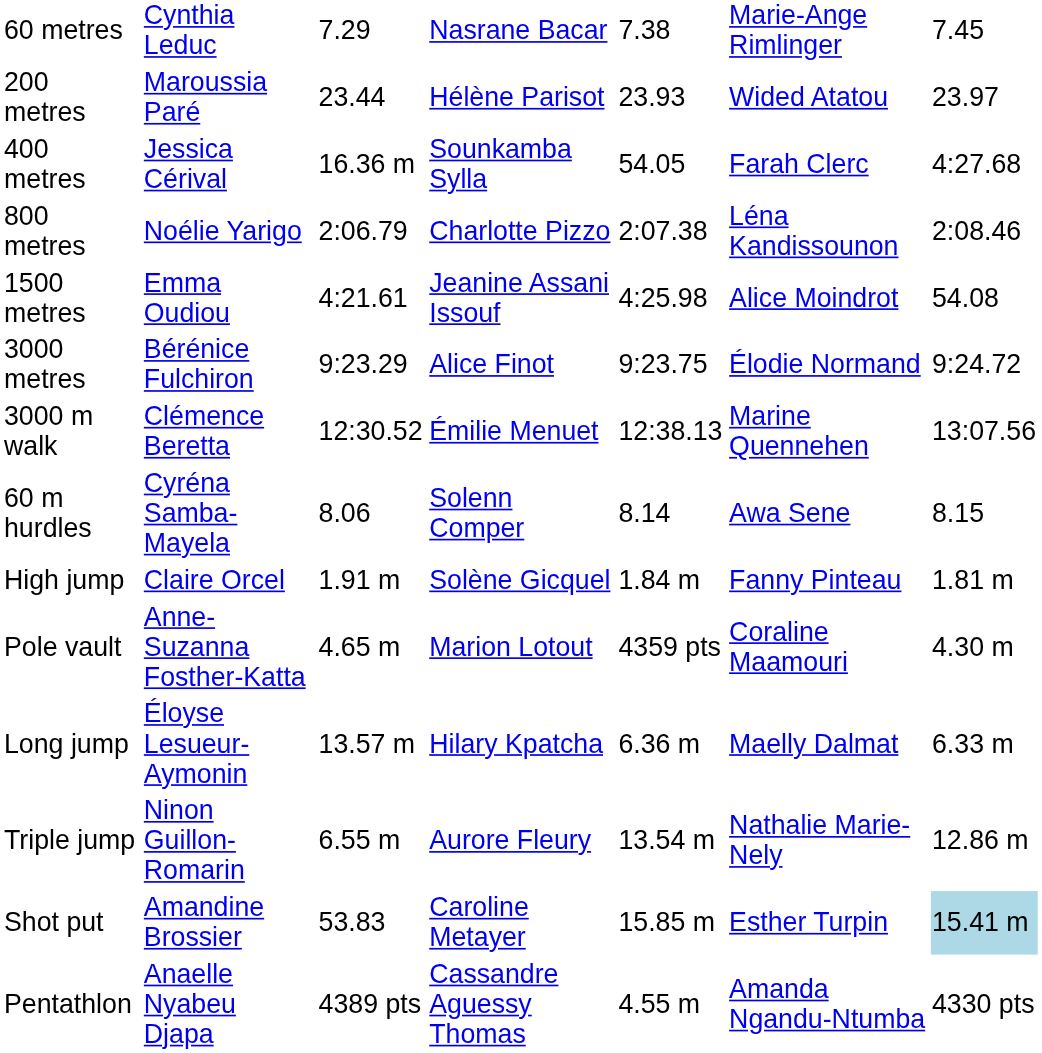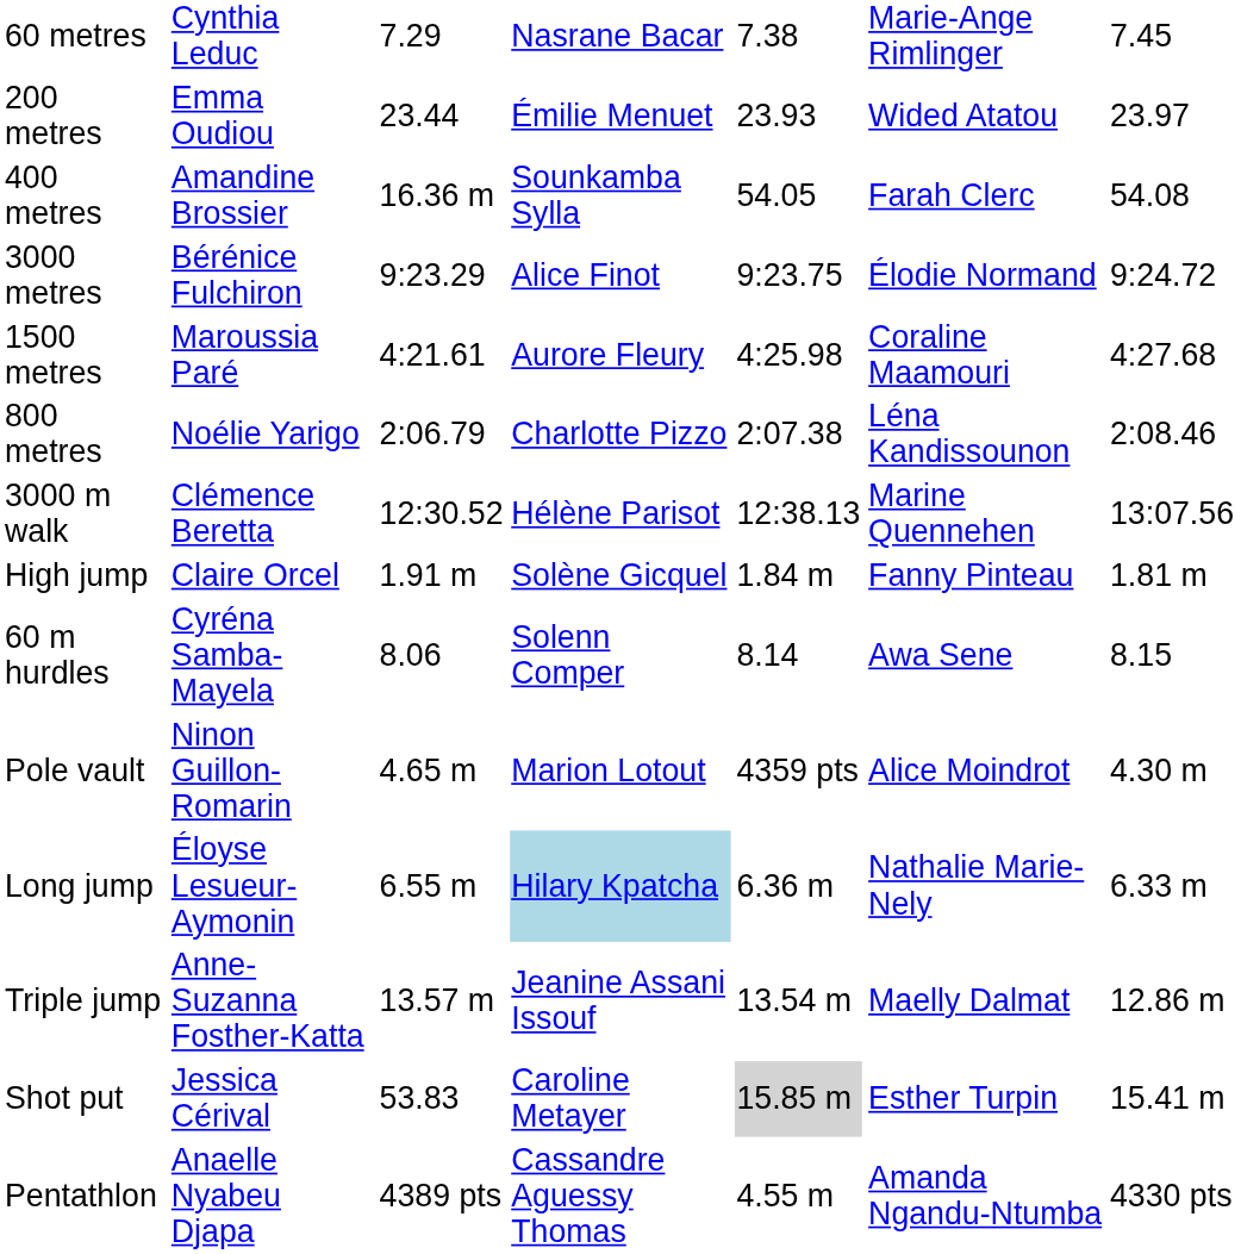200 metres | column 2: Maroussia Paré -> Emma Oudiou
200 metres | column 4: Hélène Parisot -> Émilie Menuet
400 metres | column 2: Jessica Cérival -> Amandine Brossier
400 metres | column 7: 4:27.68 -> 54.08
rows swapped: 800 metres <-> 3000 metres
1500 metres | column 2: Emma Oudiou -> Maroussia Paré
1500 metres | column 4: Jeanine Assani Issouf -> Aurore Fleury
1500 metres | column 6: Alice Moindrot -> Coraline Maamouri
1500 metres | column 7: 54.08 -> 4:27.68
3000 m walk | column 4: Émilie Menuet -> Hélène Parisot
rows swapped: 60 m hurdles <-> High jump
Pole vault | column 2: Anne-Suzanna Fosther-Katta -> Ninon Guillon-Romarin
Pole vault | column 6: Coraline Maamouri -> Alice Moindrot
Long jump | column 3: 13.57 m -> 6.55 m
Long jump | column 4: no background -> lightblue background
Long jump | column 6: Maelly Dalmat -> Nathalie Marie-Nely
Triple jump | column 2: Ninon Guillon-Romarin -> Anne-Suzanna Fosther-Katta
Triple jump | column 3: 6.55 m -> 13.57 m
Triple jump | column 4: Aurore Fleury -> Jeanine Assani Issouf
Triple jump | column 6: Nathalie Marie-Nely -> Maelly Dalmat
Shot put | column 2: Amandine Brossier -> Jessica Cérival
Shot put | column 5: no background -> lightgrey background
Shot put | column 7: lightblue background -> no background
